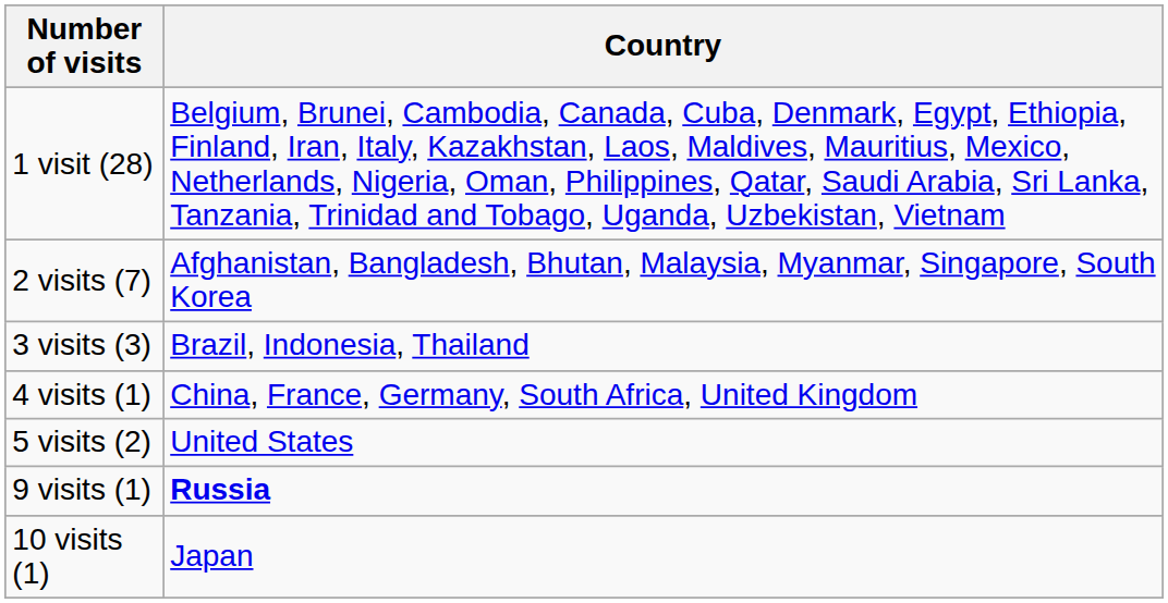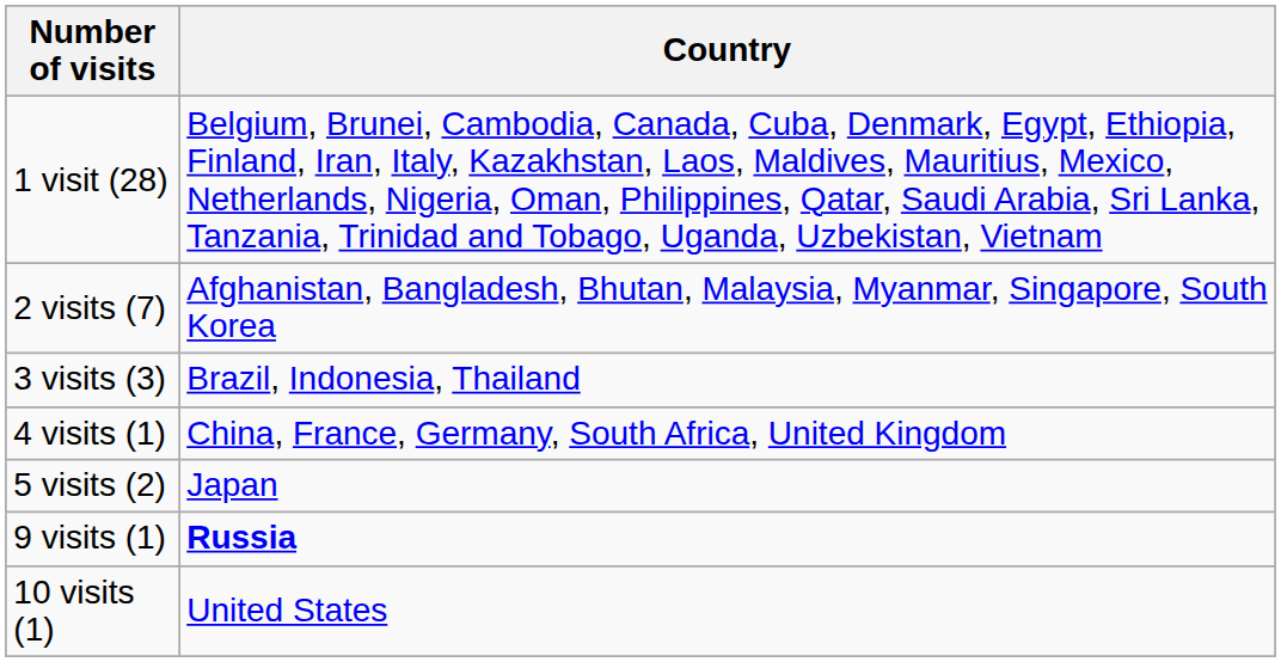5 visits (2) | Country: United States -> Japan
10 visits (1) | Country: Japan -> United States
